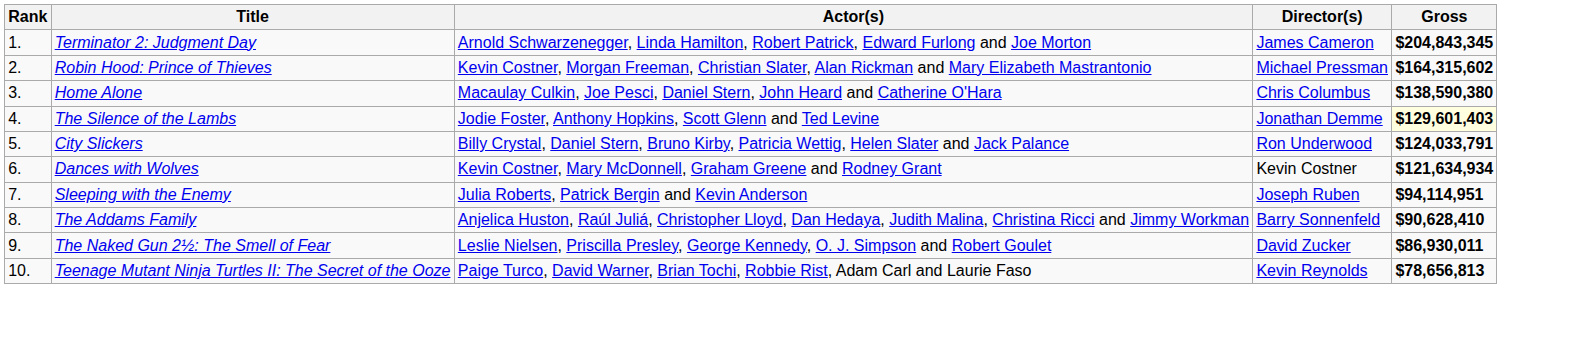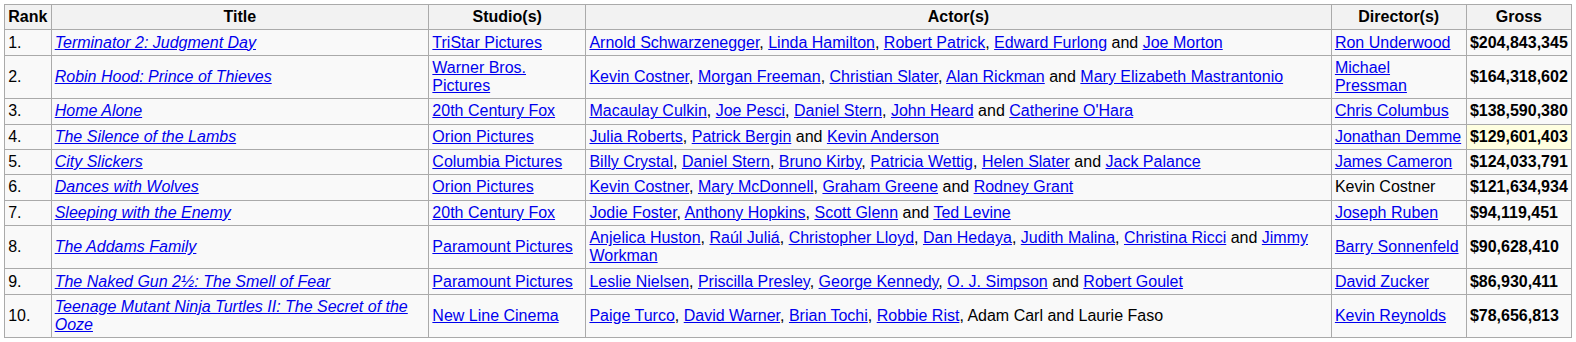+ column: Studio(s) | TriStar Pictures | Warner Bros. Pictures | 20th Century Fox | Orion Pictures | Columbia Pictures | Orion Pictures | 20th Century Fox | Paramount Pictures | Paramount Pictures | New Line Cinema
Terminator 2: Judgment Day | Director(s): James Cameron -> Ron Underwood
Robin Hood: Prince of Thieves | Gross: $164,315,602 -> $164,318,602
The Silence of the Lambs | Actor(s): Jodie Foster, Anthony Hopkins, Scott Glenn and Ted Levine -> Julia Roberts, Patrick Bergin and Kevin Anderson
City Slickers | Director(s): Ron Underwood -> James Cameron
Sleeping with the Enemy | Actor(s): Julia Roberts, Patrick Bergin and Kevin Anderson -> Jodie Foster, Anthony Hopkins, Scott Glenn and Ted Levine
Sleeping with the Enemy | Gross: $94,114,951 -> $94,119,451
The Naked Gun 2½: The Smell of Fear | Gross: $86,930,011 -> $86,930,411
